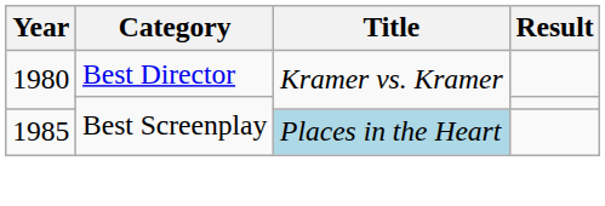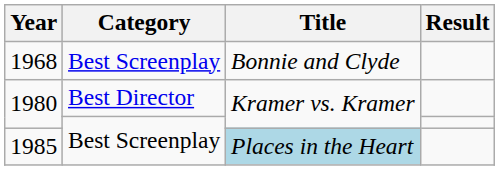+ row: 1968 | Best Screenplay | Bonnie and Clyde
